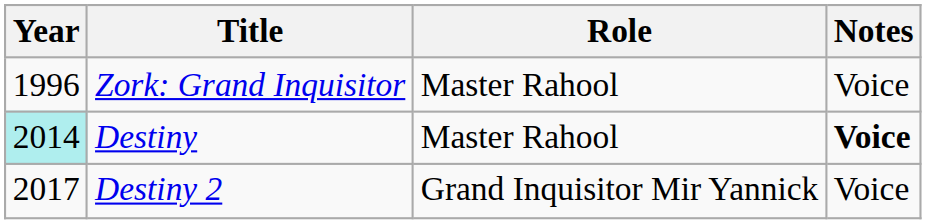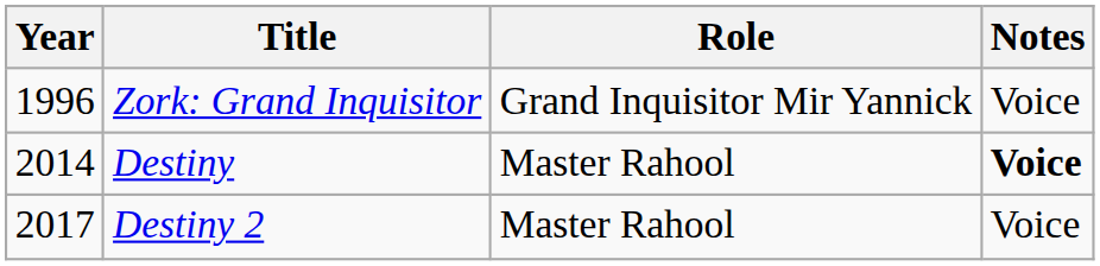Zork: Grand Inquisitor | Role: Master Rahool -> Grand Inquisitor Mir Yannick
Destiny | Year: paleturquoise background -> no background
Destiny 2 | Role: Grand Inquisitor Mir Yannick -> Master Rahool
